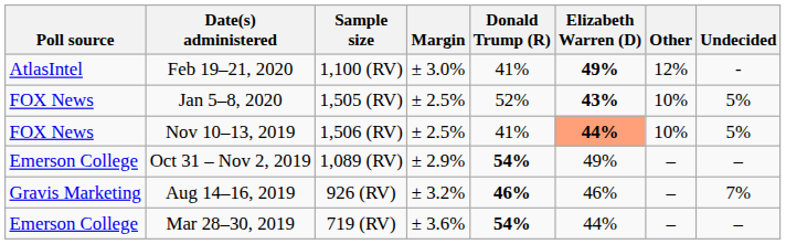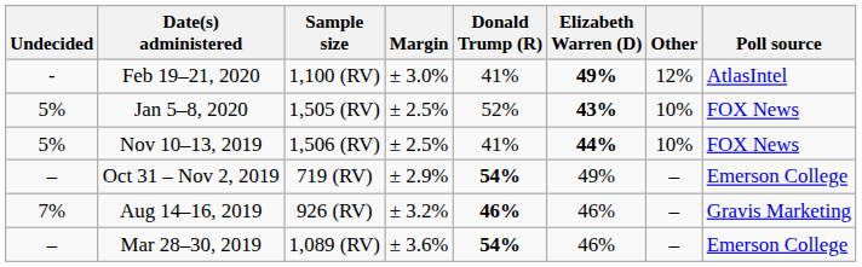columns swapped: Poll source <-> Undecided
Nov 10–13, 2019 | Elizabeth Warren (D): lightsalmon background -> no background
Oct 31 – Nov 2, 2019 | Sample size: 1,089 (RV) -> 719 (RV)
Mar 28–30, 2019 | Sample size: 719 (RV) -> 1,089 (RV)
Mar 28–30, 2019 | Elizabeth Warren (D): 44% -> 46%
